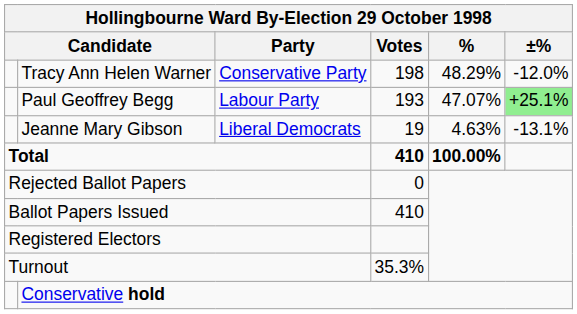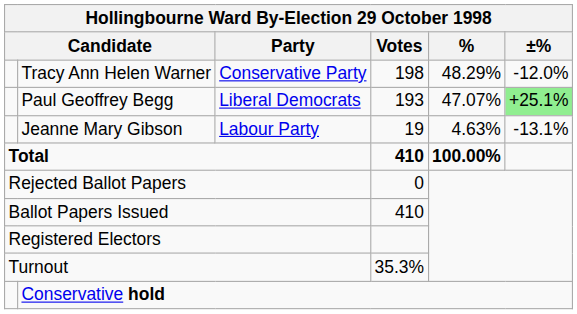Paul Geoffrey Begg | Hollingbourne Ward By-Election 29 October 1998 / Party: Labour Party -> Liberal Democrats
Jeanne Mary Gibson | Hollingbourne Ward By-Election 29 October 1998 / Party: Liberal Democrats -> Labour Party
